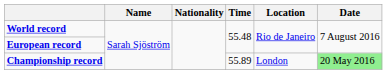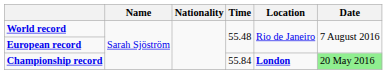Championship record | Time: 55.89 -> 55.84
Championship record | Location: normal -> bold
